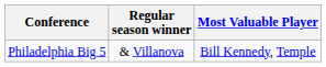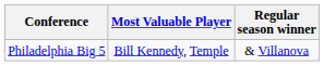columns swapped: Regular season winner <-> Most Valuable Player
